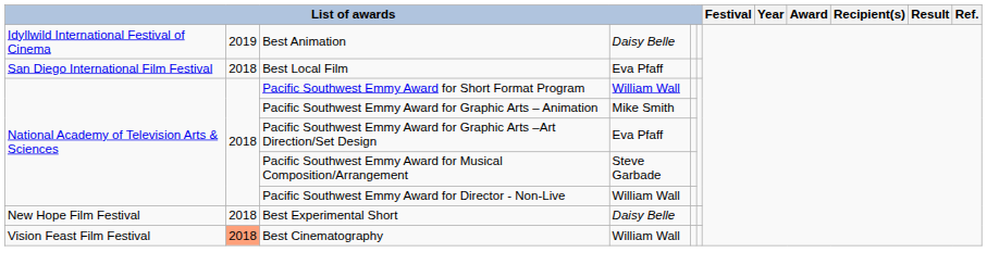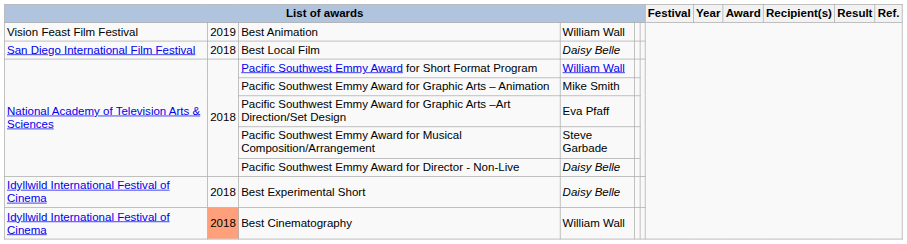Best Animation | column 1: Idyllwild International Festival of Cinema -> Vision Feast Film Festival
Best Animation | column 4: Daisy Belle -> William Wall
Best Local Film | column 4: Eva Pfaff -> Daisy Belle
Pacific Southwest Emmy Award for Director - Non-Live | column 4: William Wall -> Daisy Belle
Best Experimental Short | column 1: New Hope Film Festival -> Idyllwild International Festival of Cinema
Best Cinematography | column 1: Vision Feast Film Festival -> Idyllwild International Festival of Cinema
